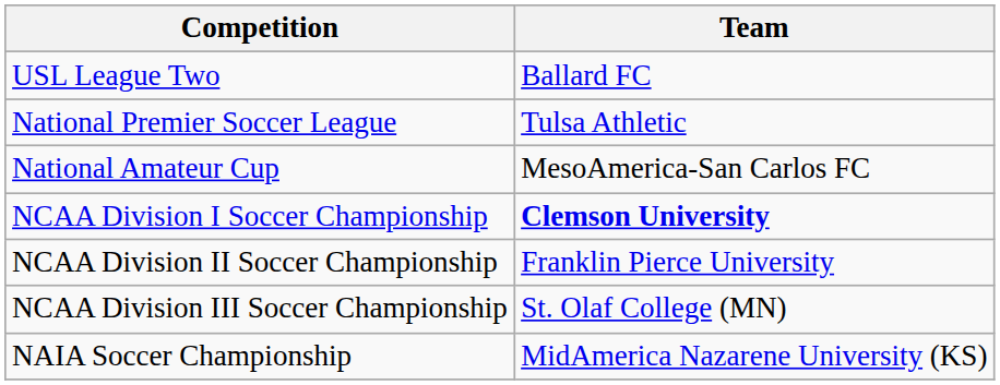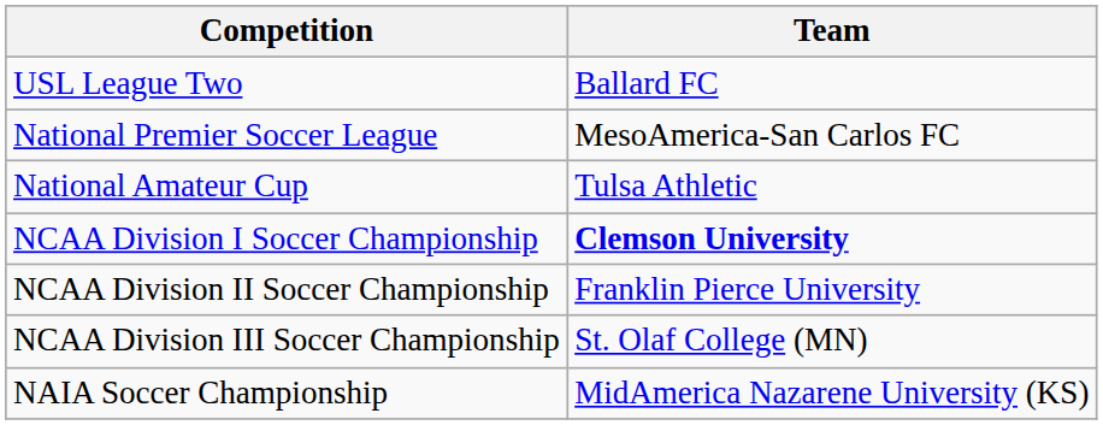National Premier Soccer League | Team: Tulsa Athletic -> MesoAmerica-San Carlos FC
National Amateur Cup | Team: MesoAmerica-San Carlos FC -> Tulsa Athletic
